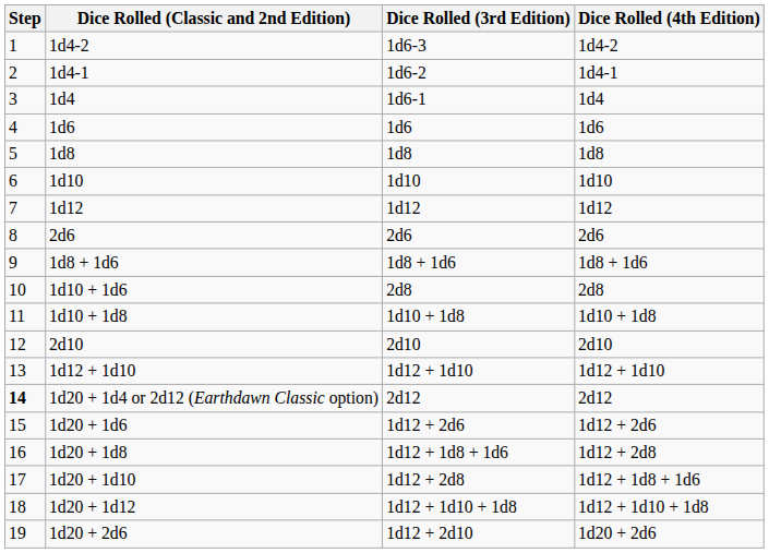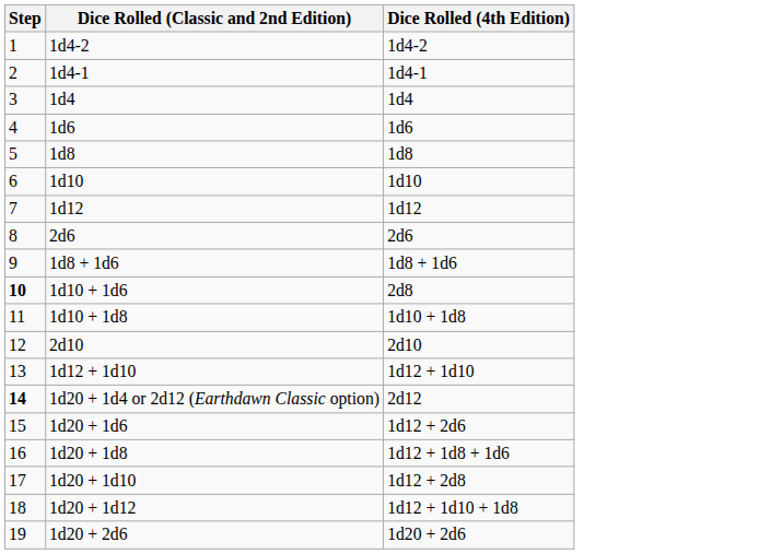- column: Dice Rolled (3rd Edition) | 1d6-3 | 1d6-2 | 1d6-1 | 1d6 | 1d8 | 1d10 | 1d12 | 2d6 | 1d8 + 1d6 | 2d8 | 1d10 + 1d8 | 2d10 | 1d12 + 1d10 | 2d12 | 1d12 + 2d6 | 1d12 + 1d8 + 1d6 | 1d12 + 2d8 | 1d12 + 1d10 + 1d8 | 1d12 + 2d10
1d10 + 1d6 | Step: normal -> bold
1d20 + 1d8 | Dice Rolled (4th Edition): 1d12 + 2d8 -> 1d12 + 1d8 + 1d6
1d20 + 1d10 | Dice Rolled (4th Edition): 1d12 + 1d8 + 1d6 -> 1d12 + 2d8
